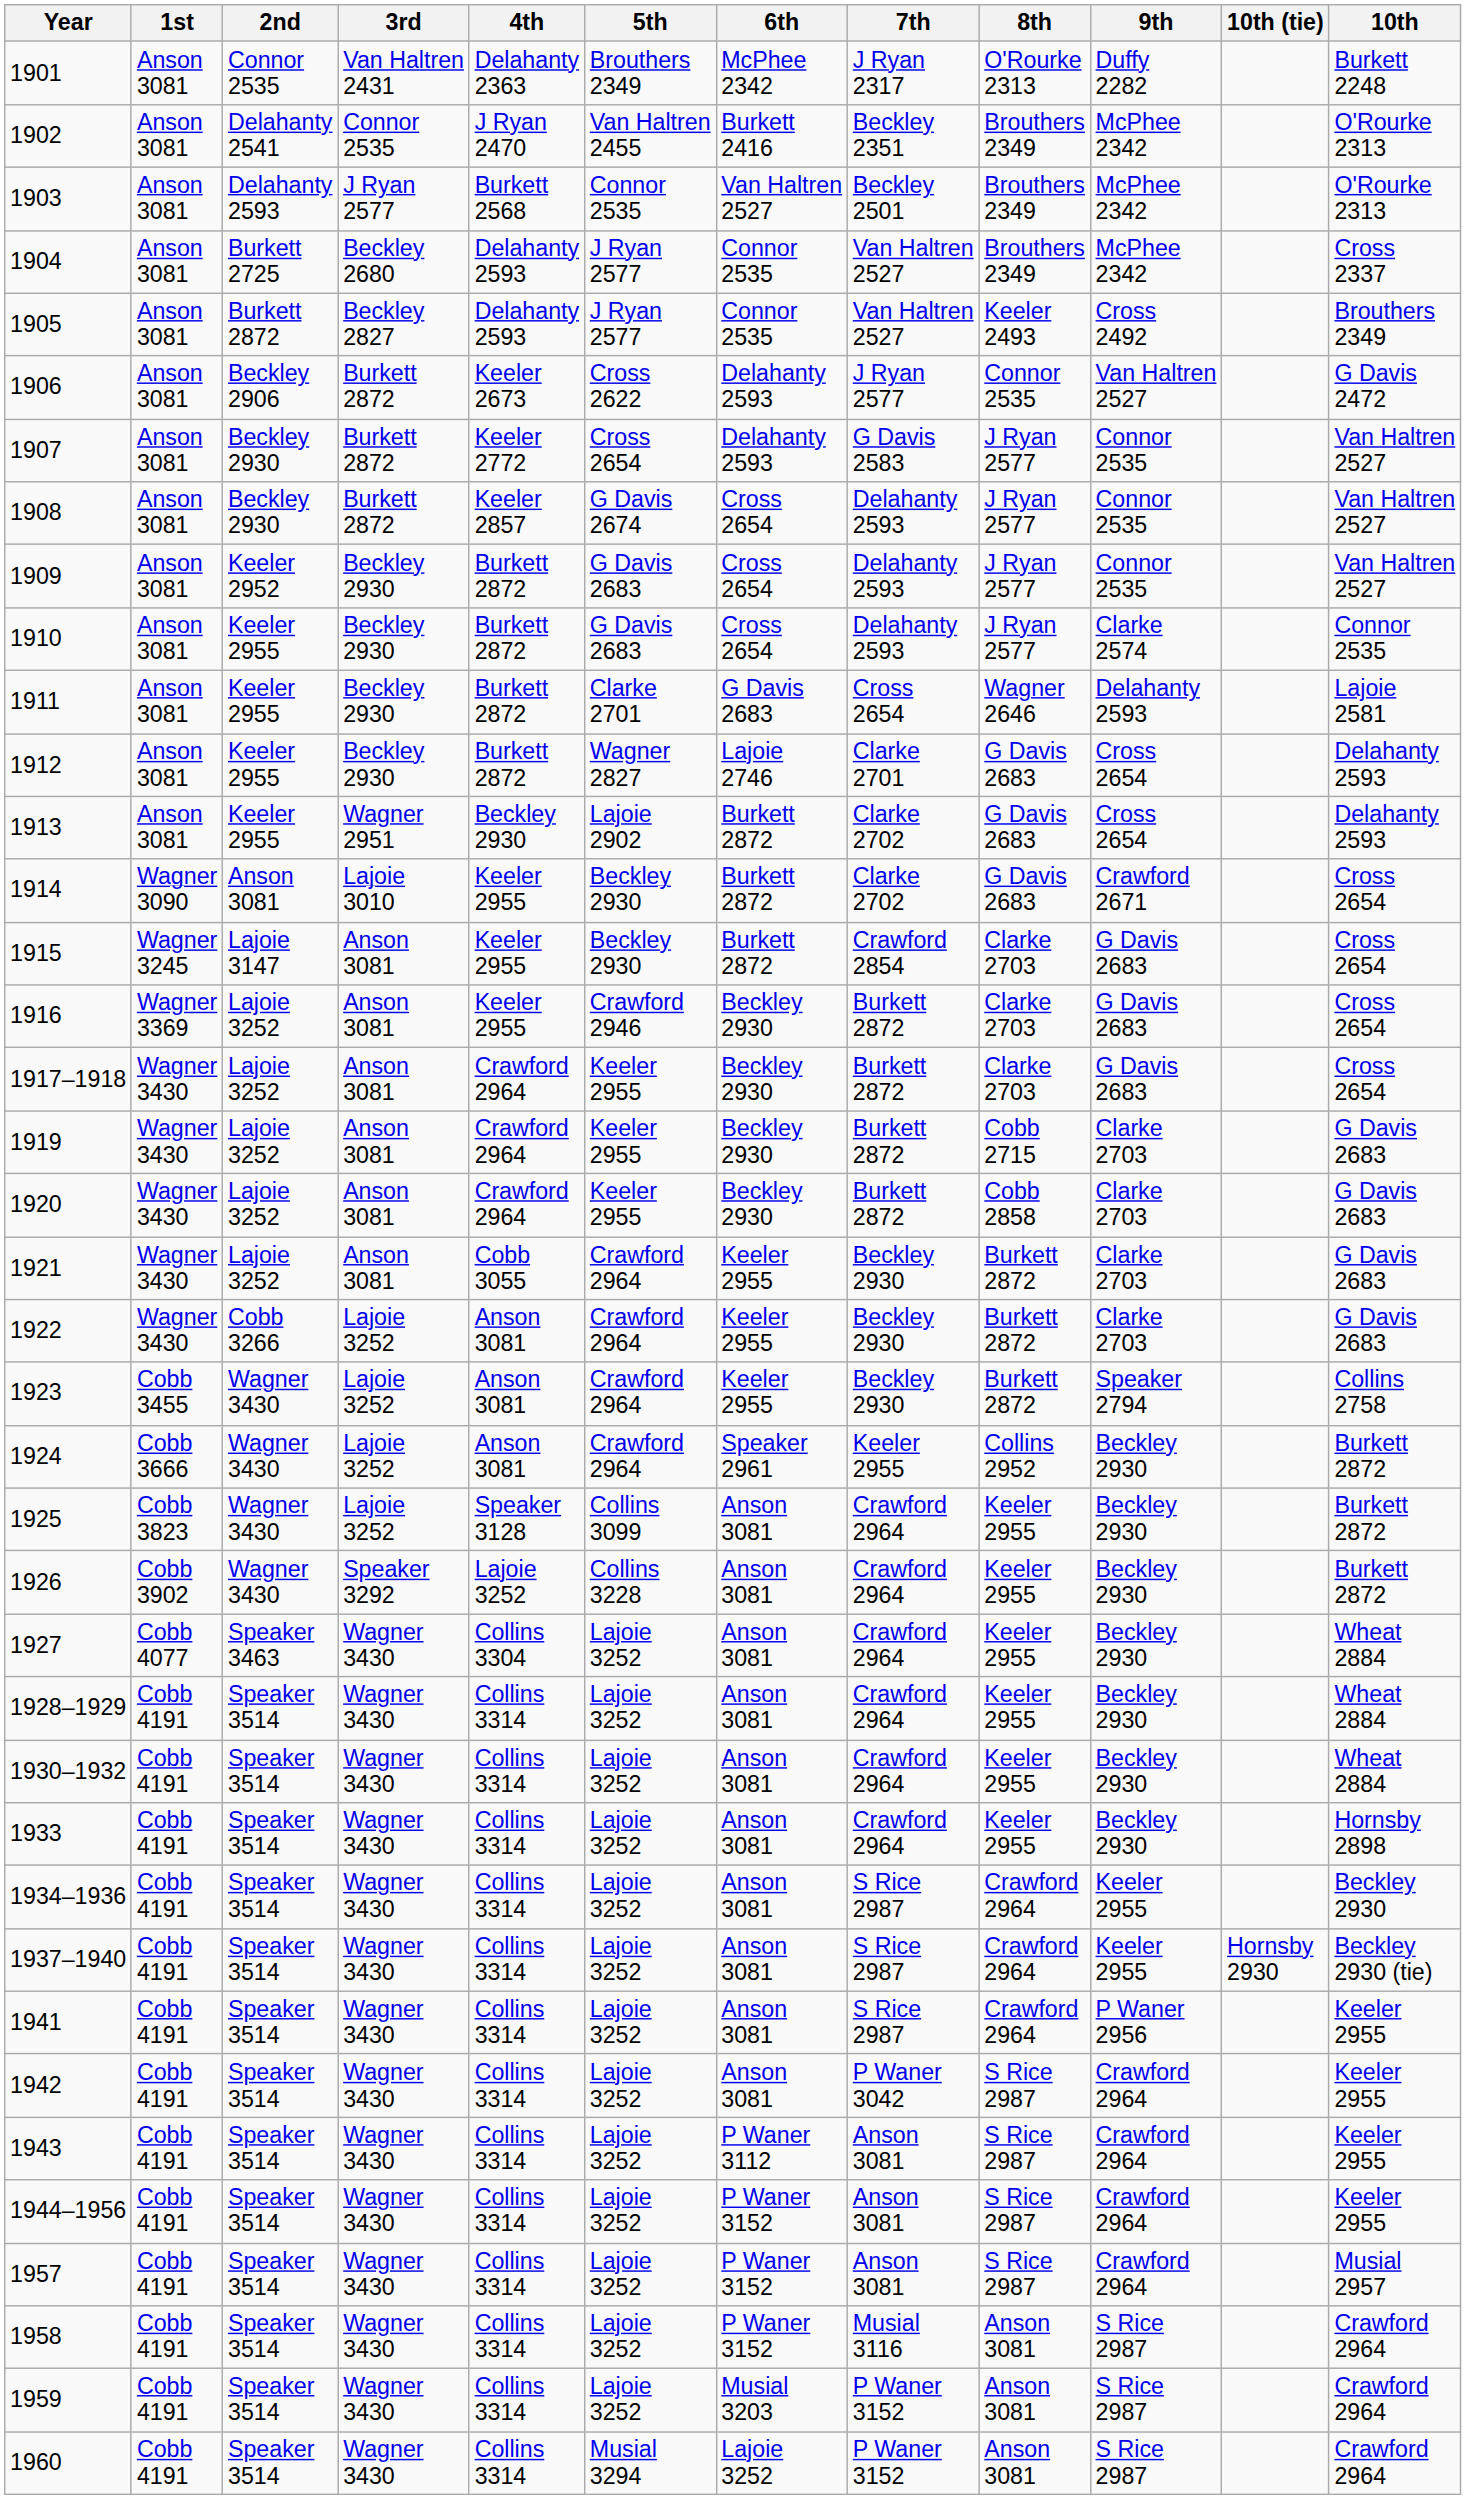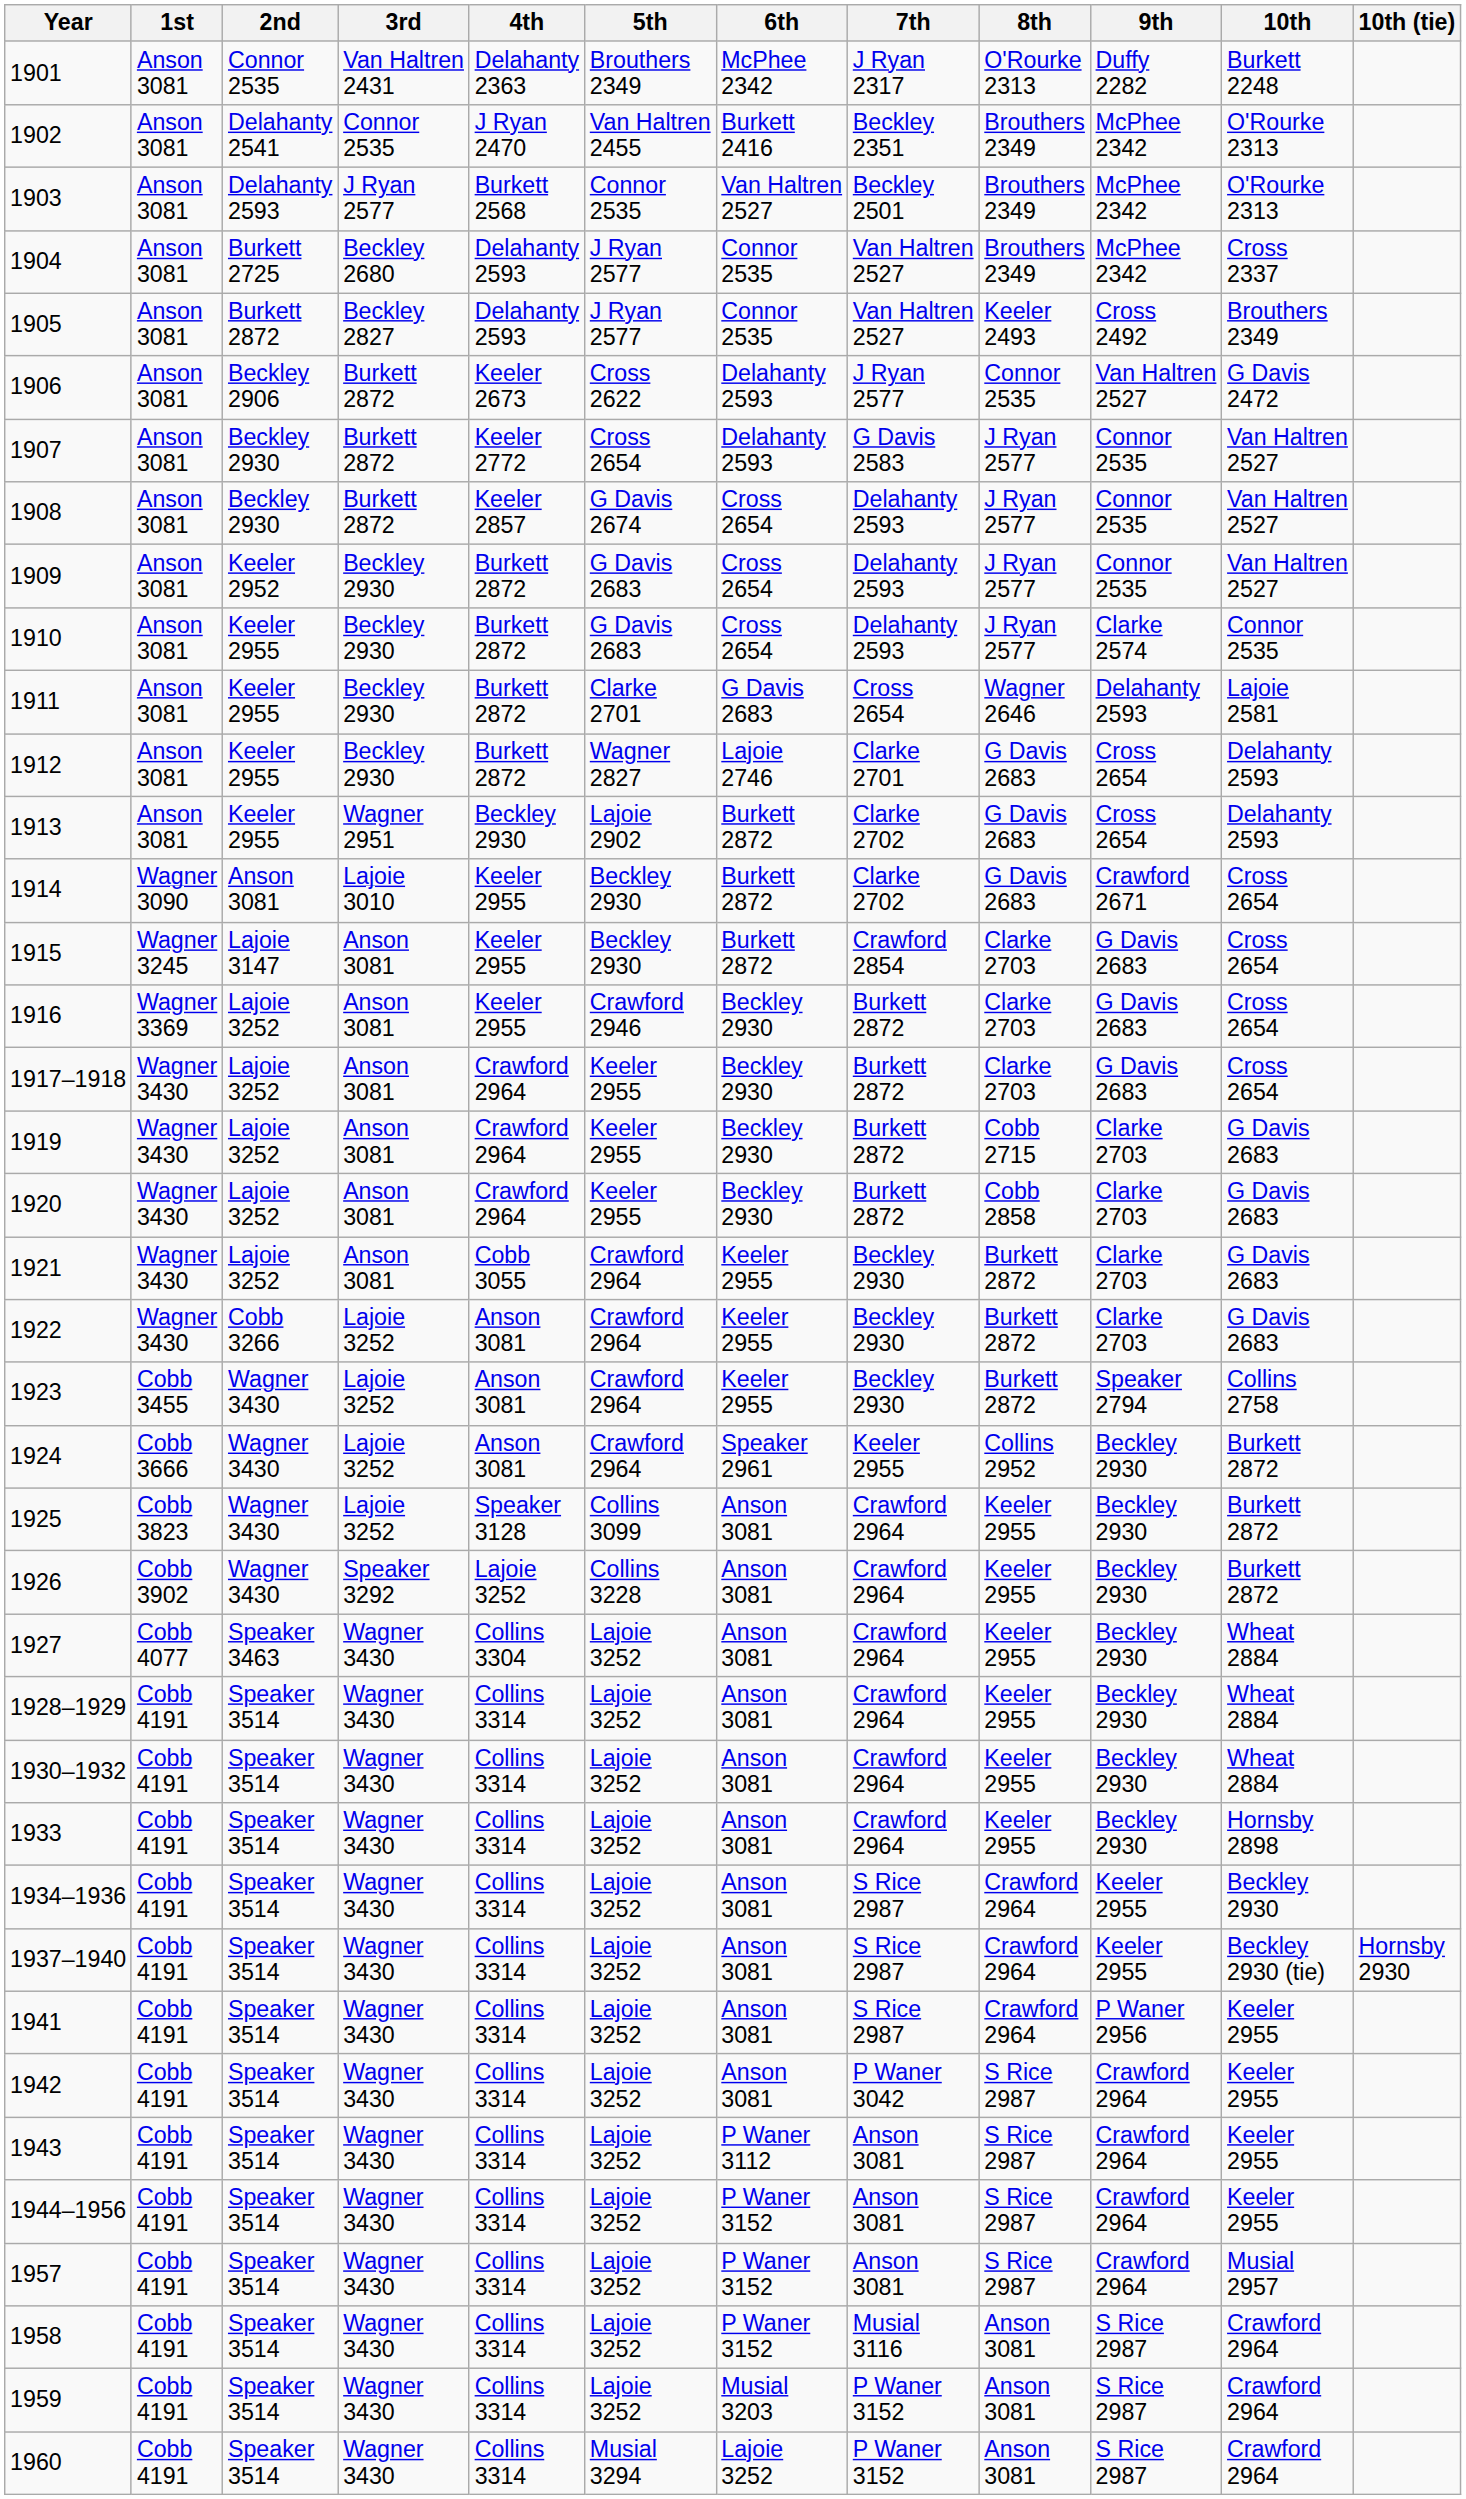columns swapped: 10th <-> 10th (tie)
